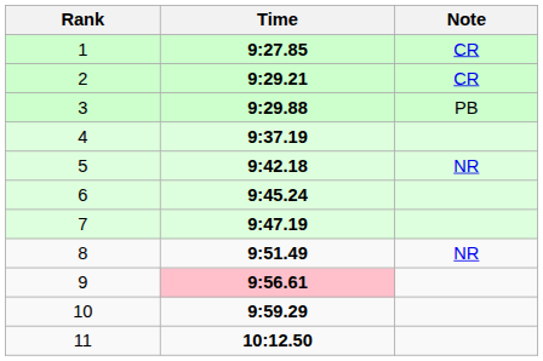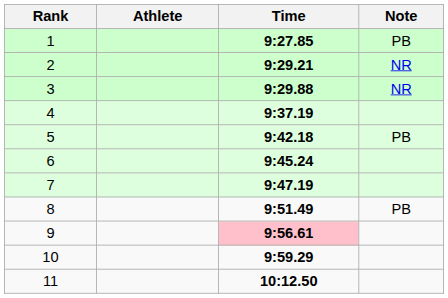+ column: Athlete
1 | Note: CR -> PB
2 | Note: CR -> NR
3 | Note: PB -> NR
5 | Note: NR -> PB
8 | Note: NR -> PB
